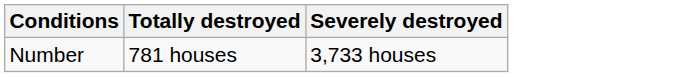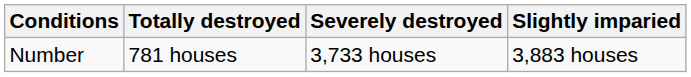+ column: Slightly imparied | 3,883 houses
